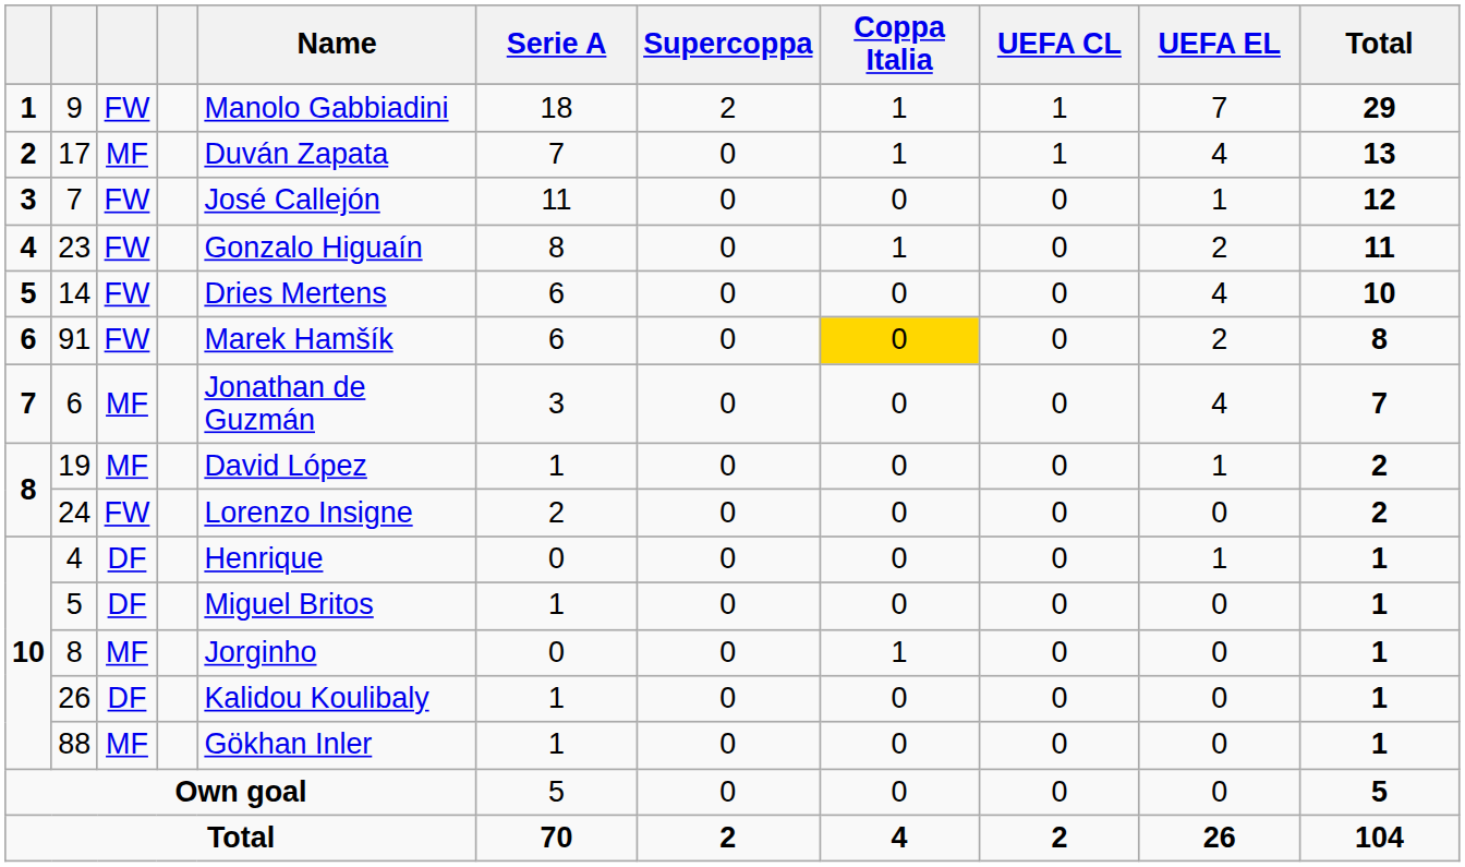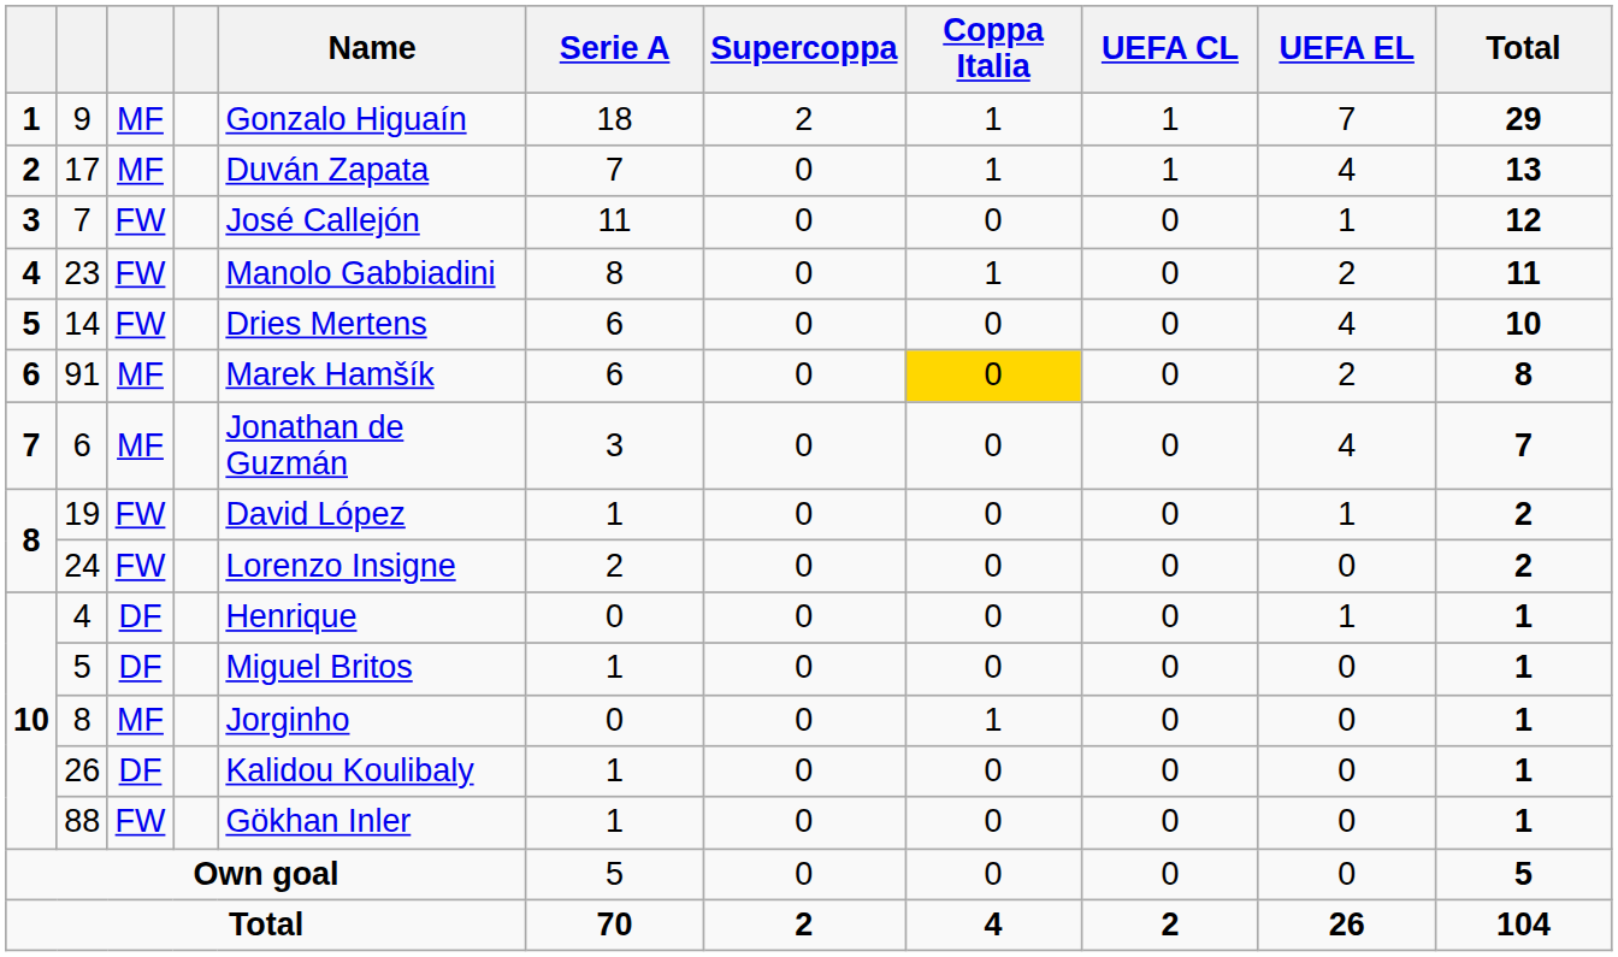9 | column 3: FW -> MF
9 | Name: Manolo Gabbiadini -> Gonzalo Higuaín
23 | Name: Gonzalo Higuaín -> Manolo Gabbiadini
91 | column 3: FW -> MF
19 | column 3: MF -> FW
88 | column 3: MF -> FW
